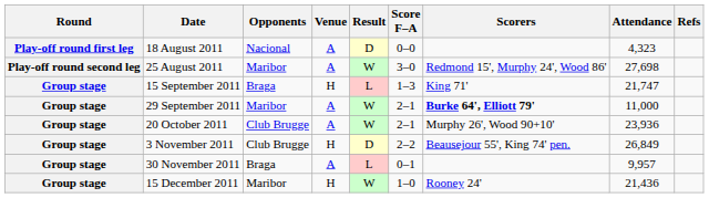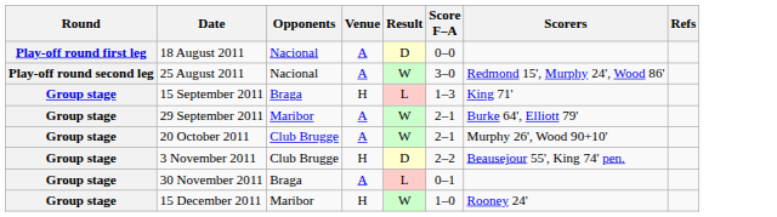- column: Attendance | 4,323 | 27,698 | 21,747 | 11,000 | 23,936 | 26,849 | 9,957 | 21,436
25 August 2011 | Opponents: Maribor -> Nacional
29 September 2011 | Scorers: bold -> normal
